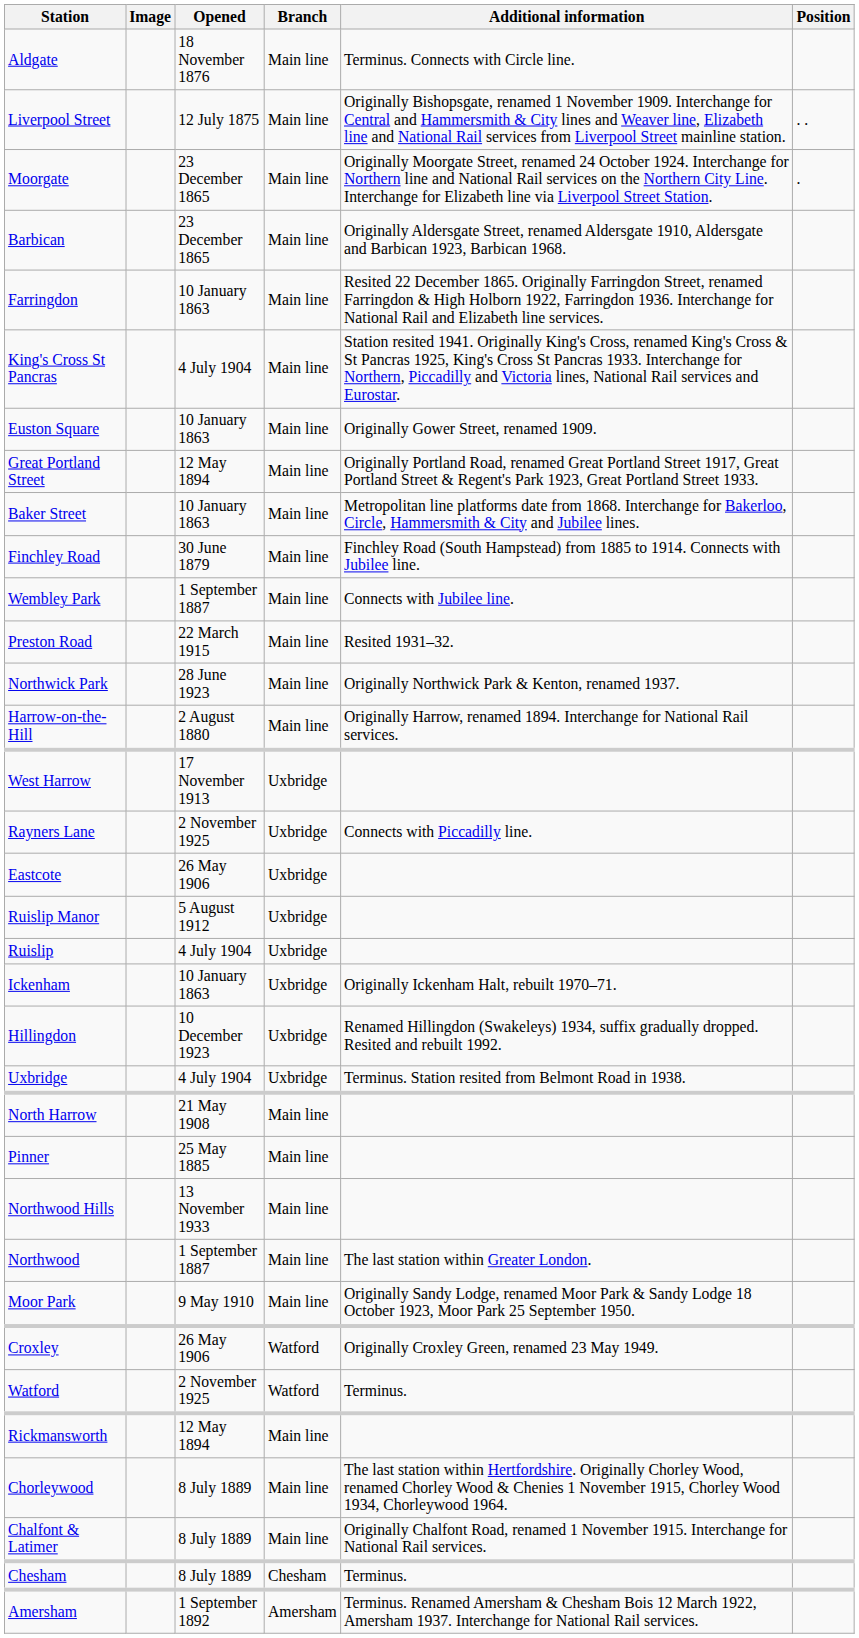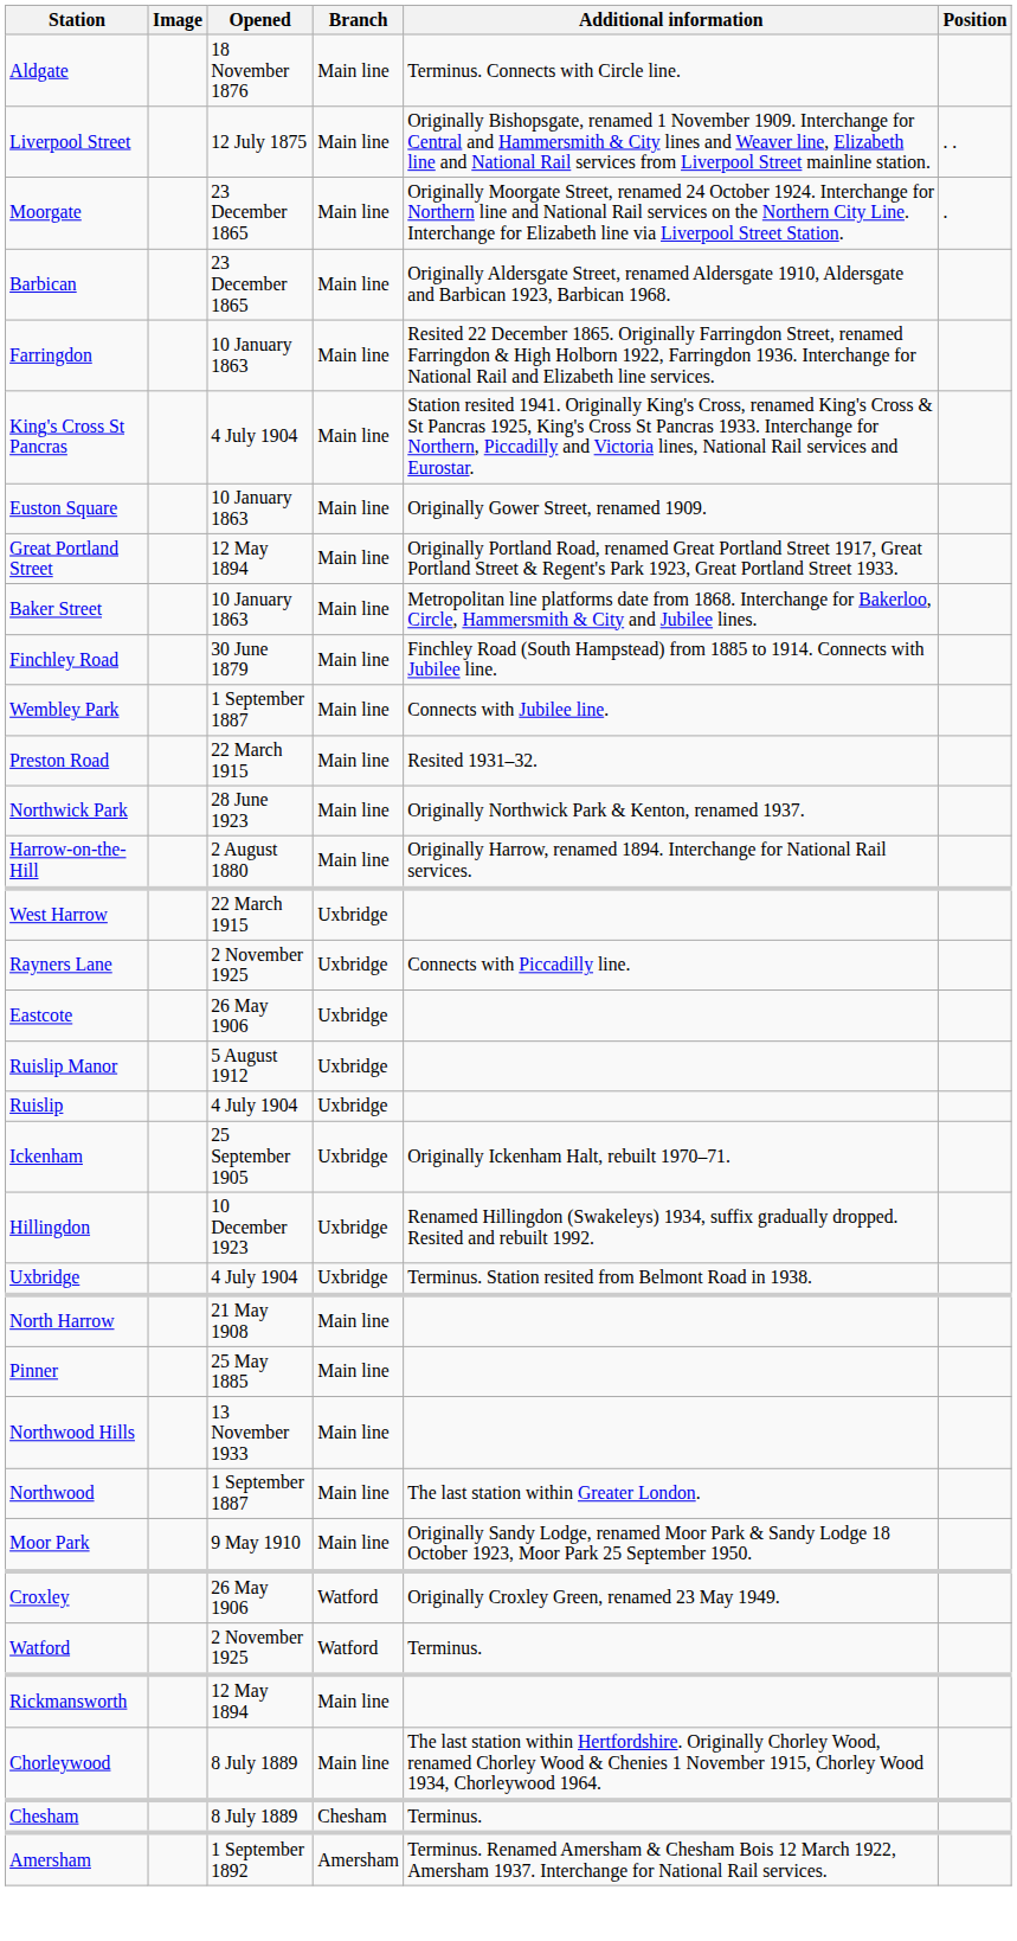West Harrow | Opened: 17 November 1913 -> 22 March 1915
Ickenham | Opened: 10 January 1863 -> 25 September 1905
- row: Chalfont & Latimer | 8 July 1889 | Main line | Originally Chalfont Road, renamed 1 November 1915. Interchange for National Rail services.
